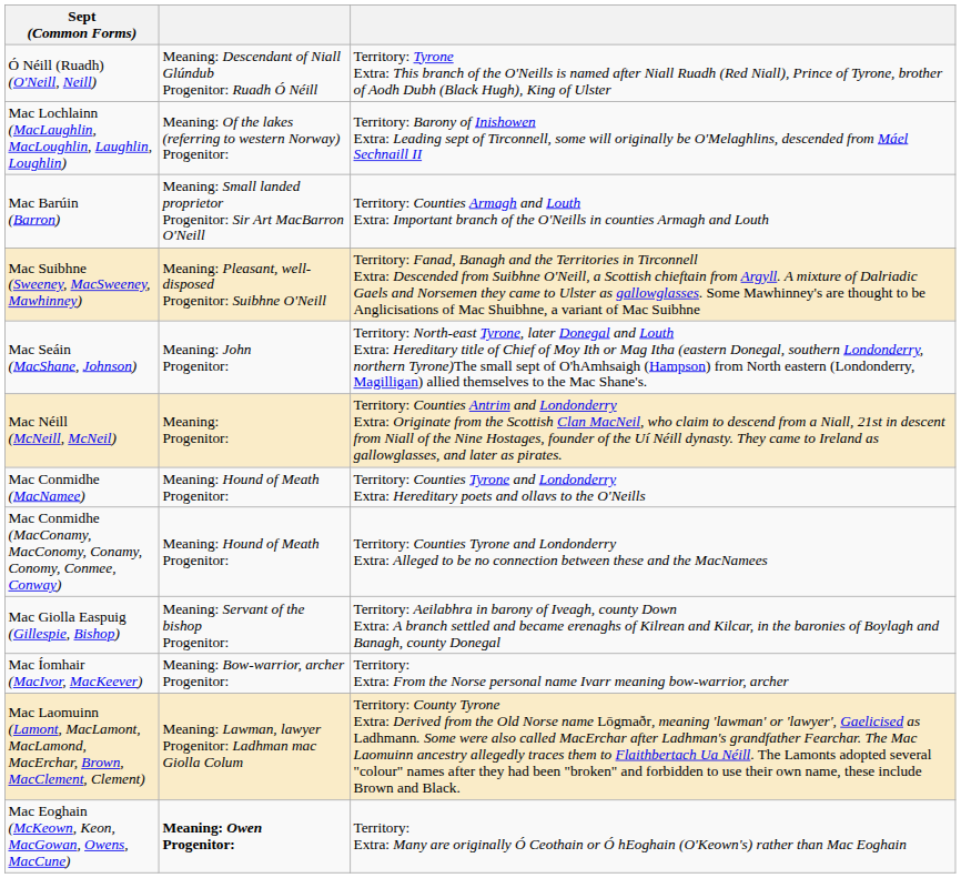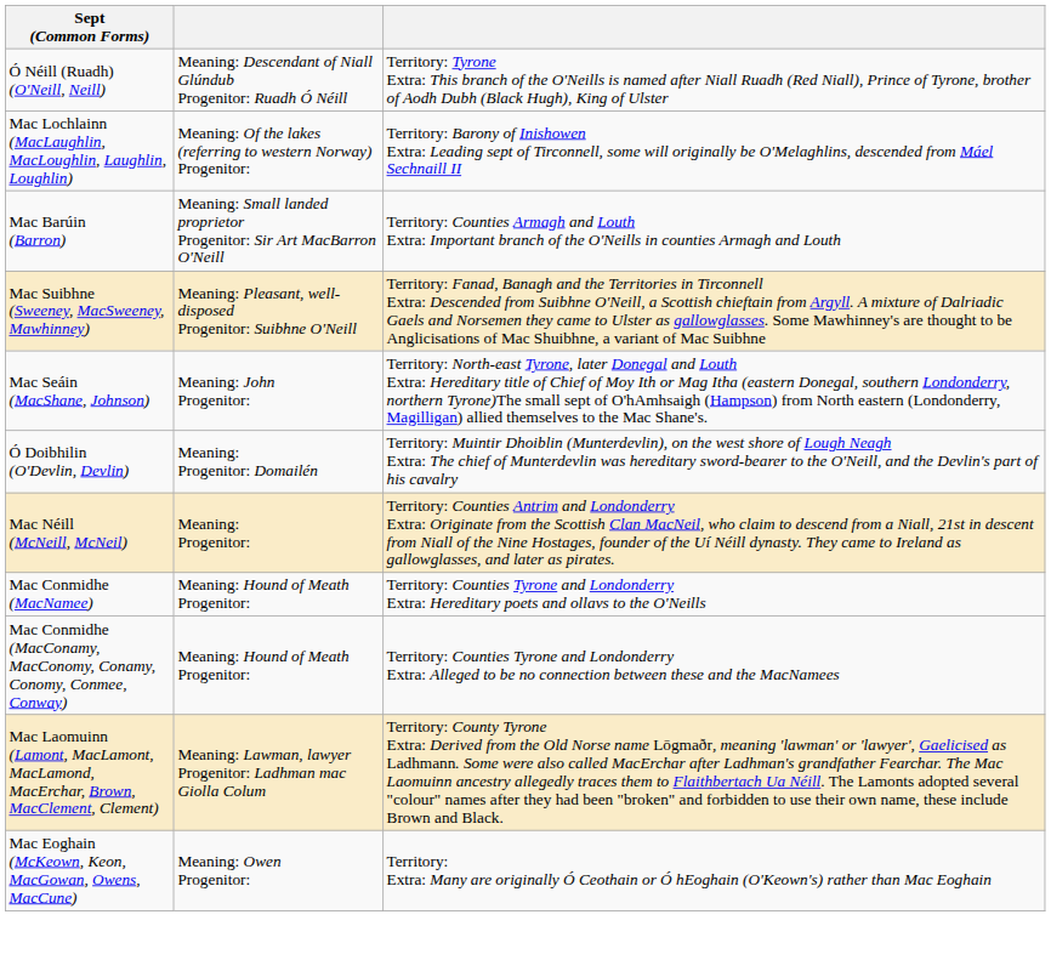+ row: Ó Doibhilin (O'Devlin, Devlin) | Meaning: Progenitor: Domailén | Territory: Muintir Dhoiblin (Munterdevlin), on the west shore of Lough Neagh Extra: The chief of Munterdevlin was hereditary sword-bearer to the O'Neill, and the Devlin's part of his cavalry
- row: Mac Giolla Easpuig (Gillespie, Bishop) | Meaning: Servant of the bishop Progenitor: | Territory: Aeilabhra in barony of Iveagh, county Down Extra: A branch settled and became erenaghs of Kilrean and Kilcar, in the baronies of Boylagh and Banagh, county Donegal
- row: Mac Íomhair (MacIvor, MacKeever) | Meaning: Bow-warrior, archer Progenitor: | Territory: Extra: From the Norse personal name Ivarr meaning bow-warrior, archer
Mac Eoghain (McKeown, Keon, MacGowan, Owens, MacCune) | column 2: bold -> normal
